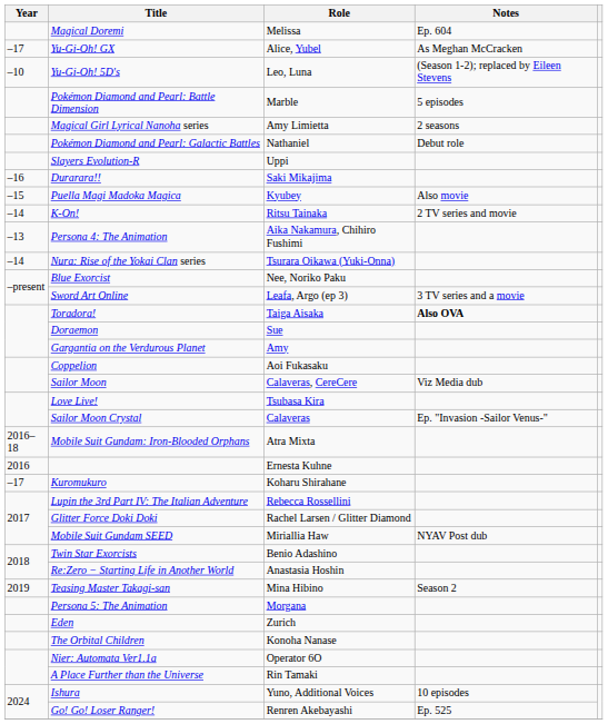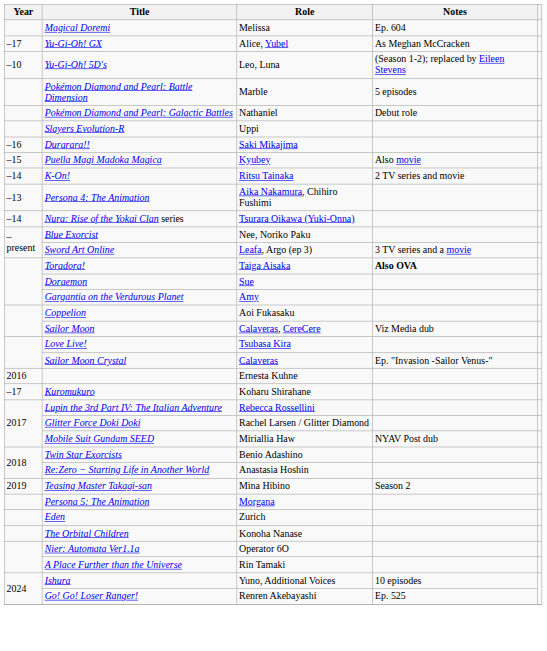- row: Magical Girl Lyrical Nanoha series | Amy Limietta | 2 seasons
- row: 2016–18 | Mobile Suit Gundam: Iron-Blooded Orphans | Atra Mixta
